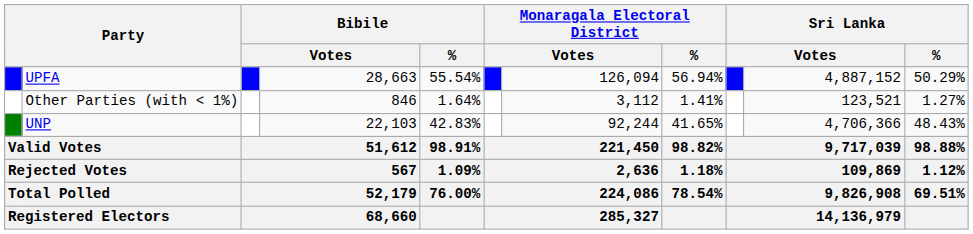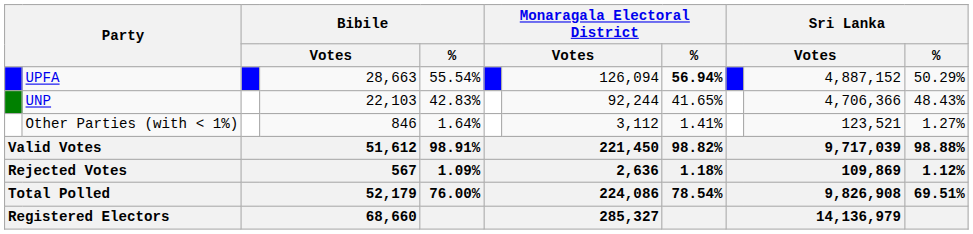UPFA | Monaragala Electoral District / %: normal -> bold
rows swapped: UNP <-> Other Parties (with < 1%)
